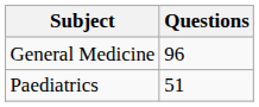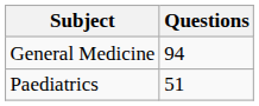General Medicine | Questions: 96 -> 94
